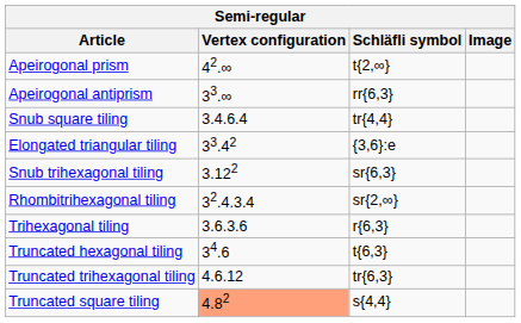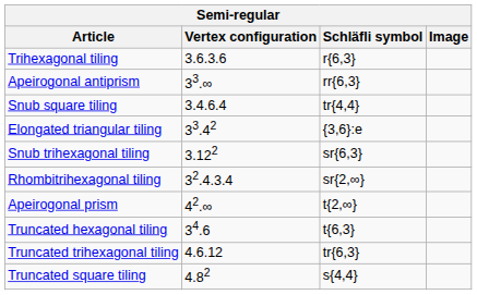rows swapped: Apeirogonal prism <-> Trihexagonal tiling
Truncated square tiling | Vertex configuration: lightsalmon background -> no background
